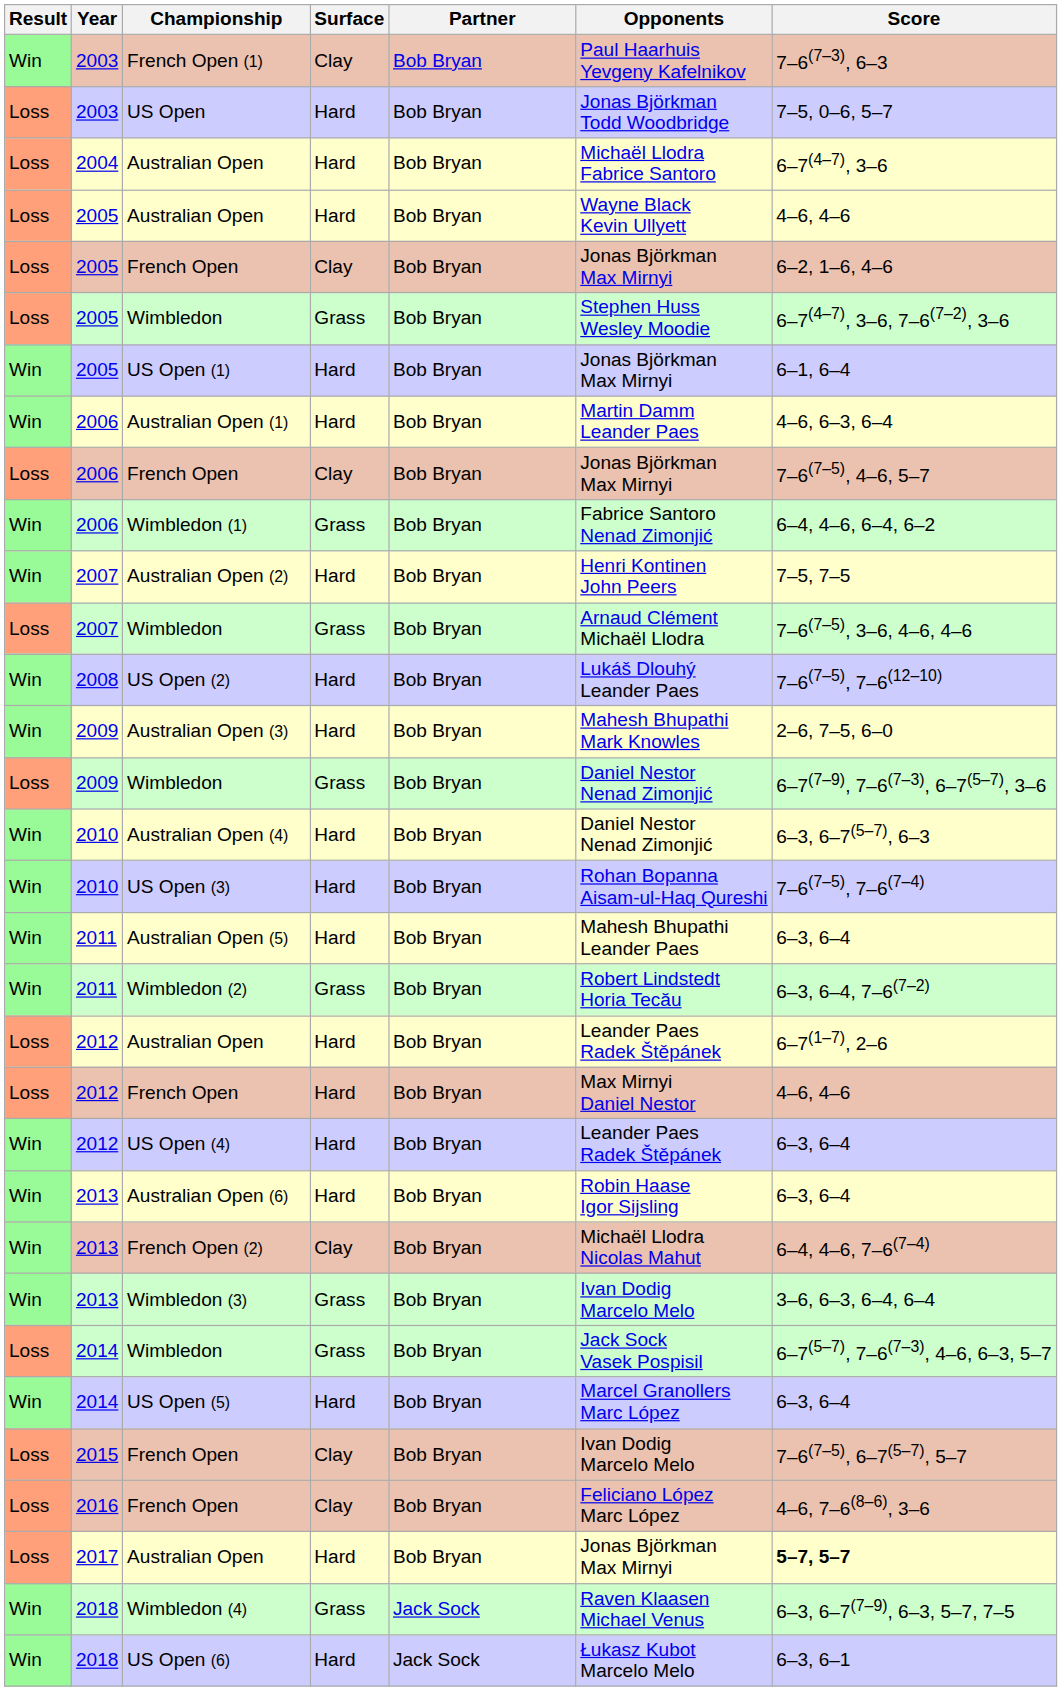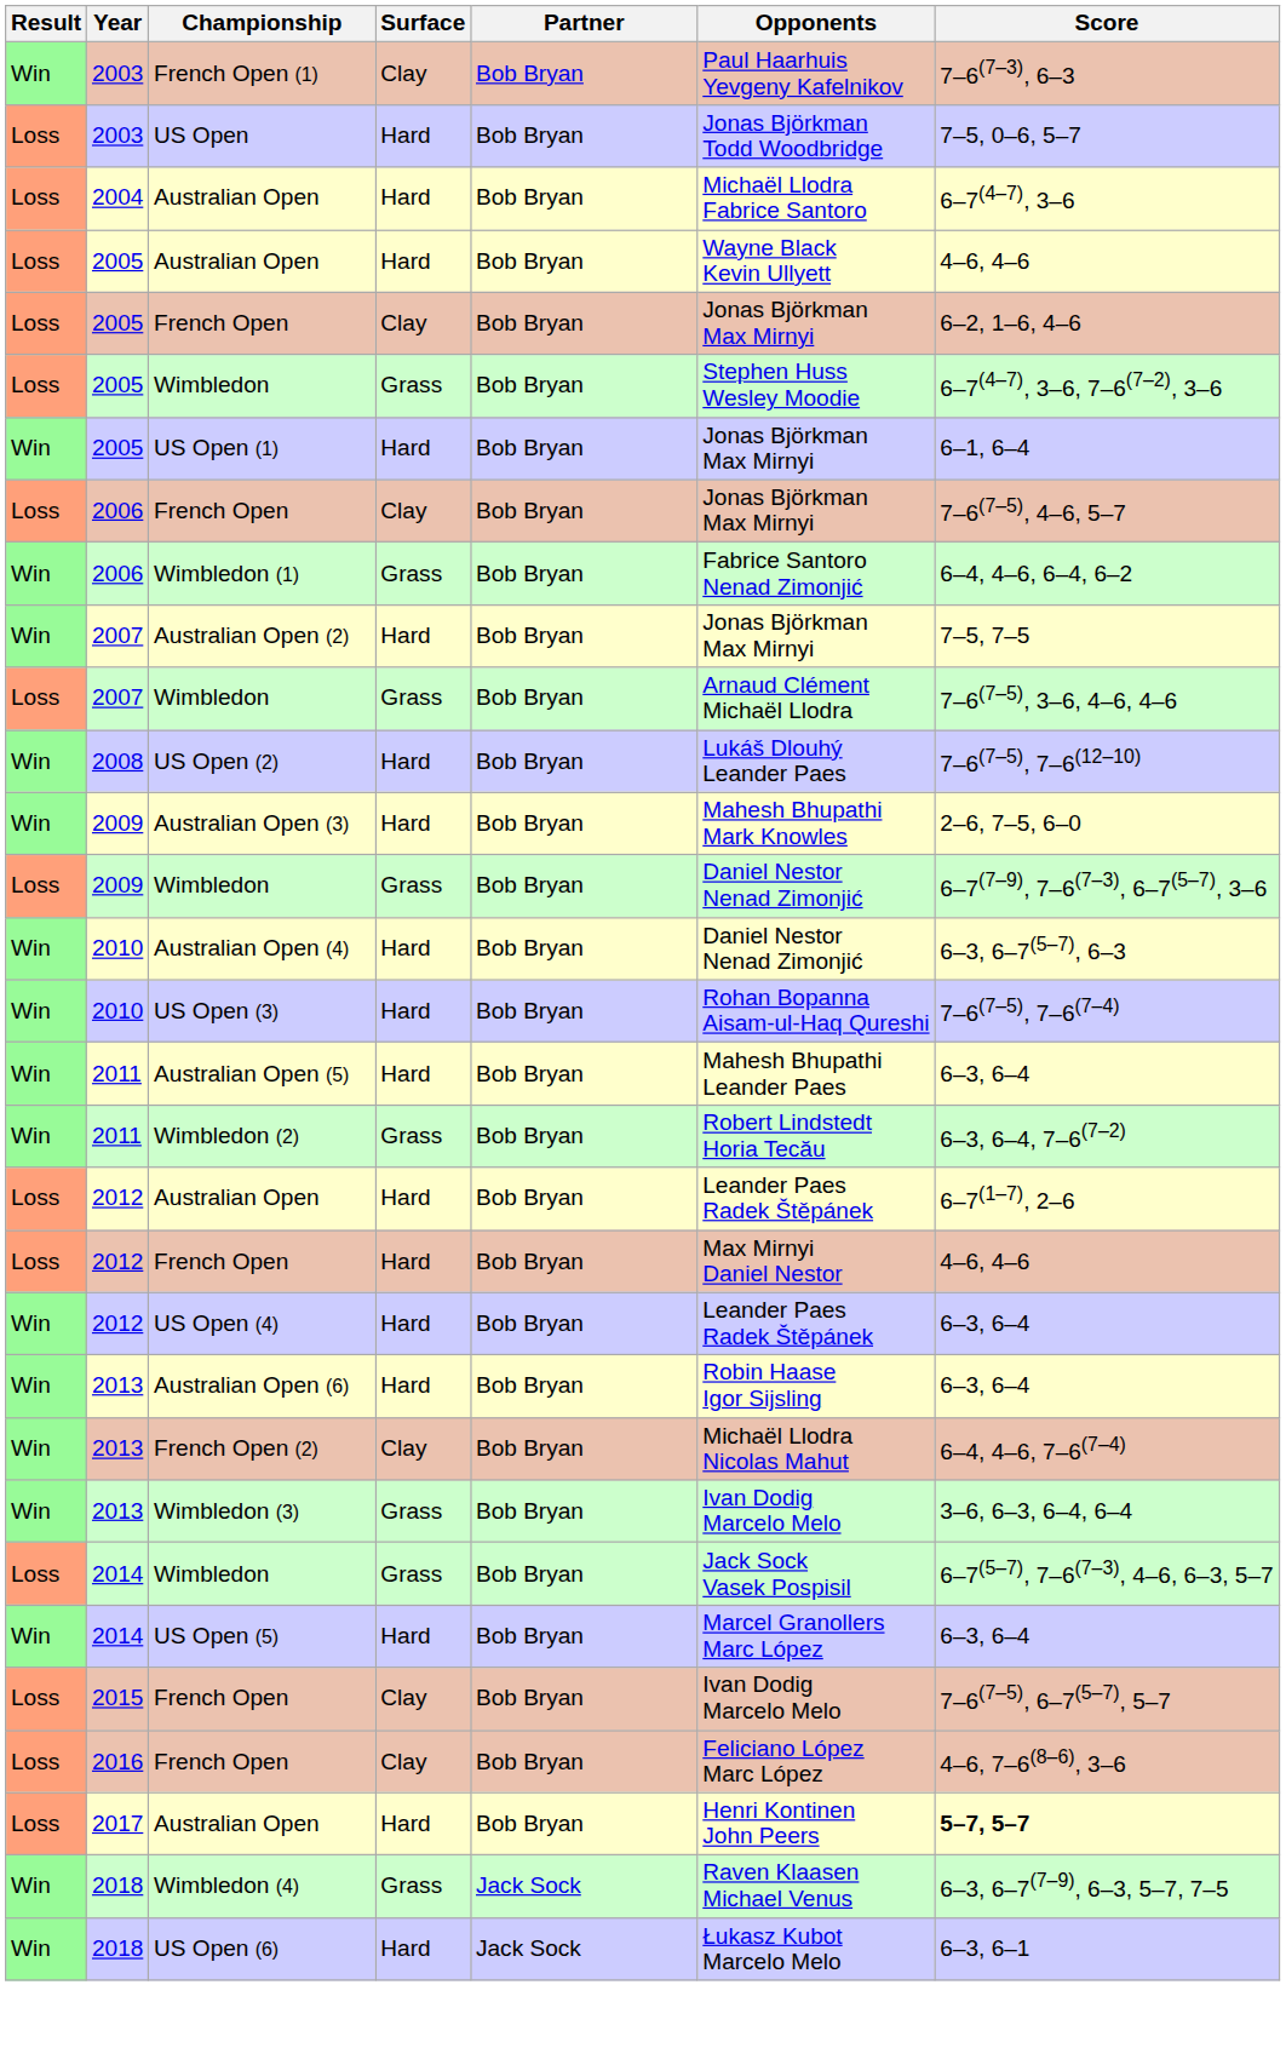- row: Win | 2006 | Australian Open (1) | Hard | Bob Bryan | Martin Damm Leander Paes | 4–6, 6–3, 6–4
Australian Open (2) | Opponents: Henri Kontinen John Peers -> Jonas Björkman Max Mirnyi
2017 / Australian Open | Opponents: Jonas Björkman Max Mirnyi -> Henri Kontinen John Peers
